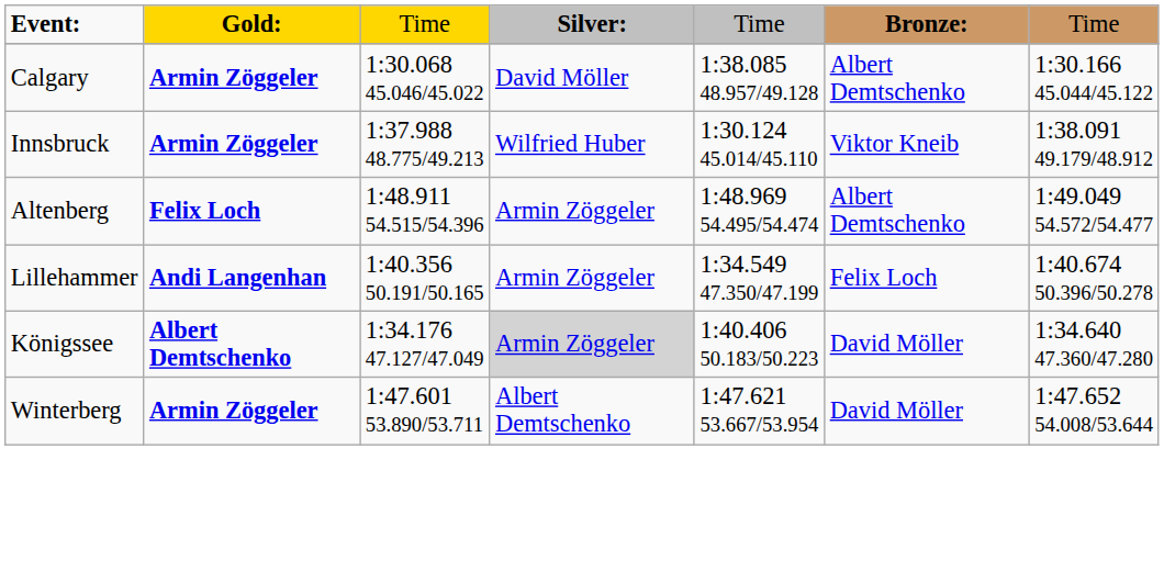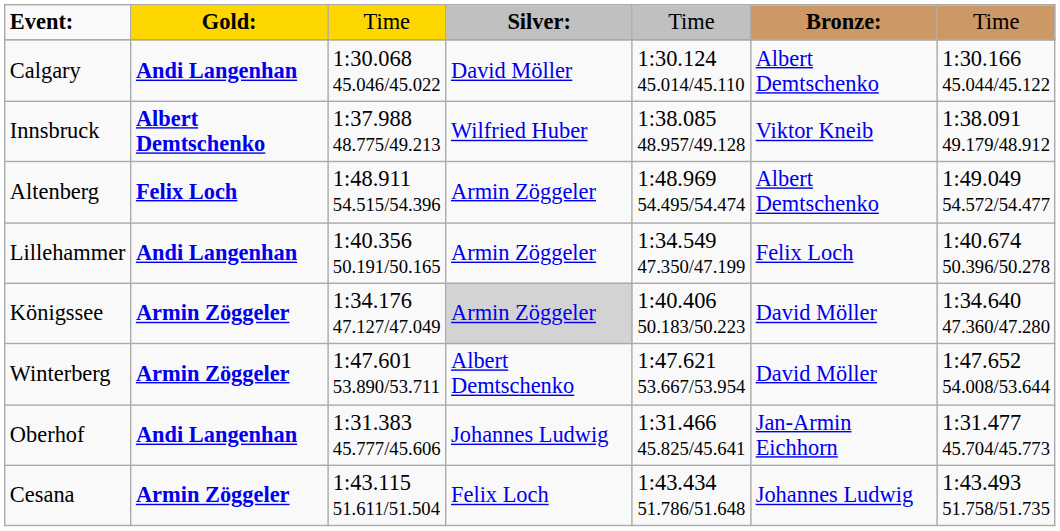Calgary | column 2: Armin Zöggeler -> Andi Langenhan
Calgary | column 5: 1:38.085 48.957/49.128 -> 1:30.124 45.014/45.110
Innsbruck | column 2: Armin Zöggeler -> Albert Demtschenko
Innsbruck | column 5: 1:30.124 45.014/45.110 -> 1:38.085 48.957/49.128
Königssee | column 2: Albert Demtschenko -> Armin Zöggeler
+ row: Oberhof | Andi Langenhan | 1:31.383 45.777/45.606 | Johannes Ludwig | 1:31.466 45.825/45.641 | Jan-Armin Eichhorn | 1:31.477 45.704/45.773
+ row: Cesana | Armin Zöggeler | 1:43.115 51.611/51.504 | Felix Loch | 1:43.434 51.786/51.648 | Johannes Ludwig | 1:43.493 51.758/51.735
